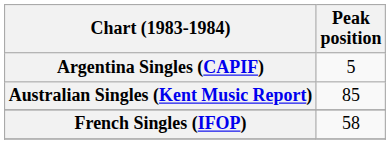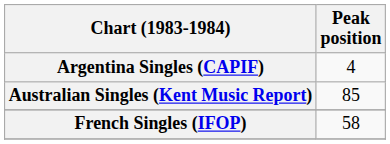Argentina Singles (CAPIF) | Peak position: 5 -> 4
